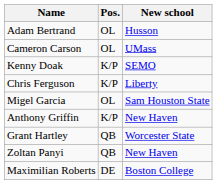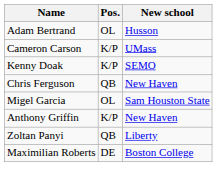Cameron Carson | Pos.: OL -> K/P
Chris Ferguson | Pos.: K/P -> QB
Chris Ferguson | New school: Liberty -> New Haven
- row: Grant Hartley | QB | Worcester State
Zoltan Panyi | New school: New Haven -> Liberty
